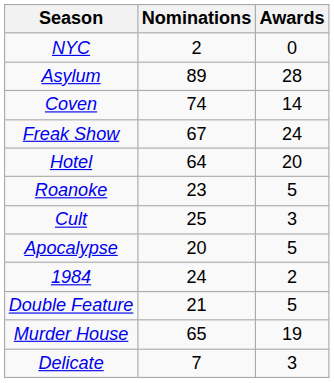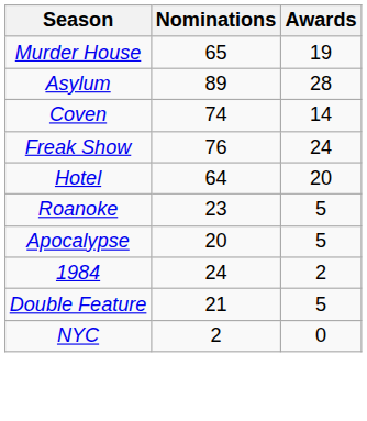rows swapped: Murder House <-> NYC
Freak Show | Nominations: 67 -> 76
- row: Cult | 25 | 3
- row: Delicate | 7 | 3
